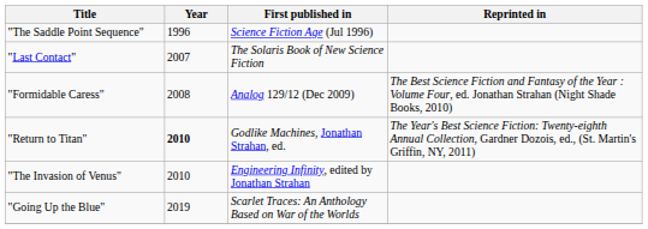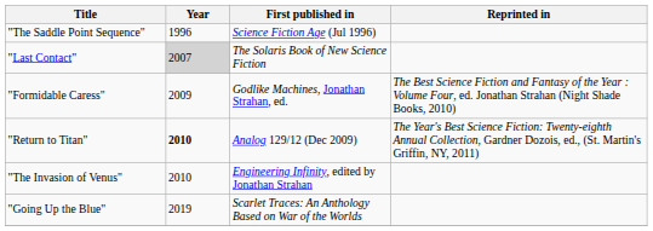"Last Contact" | Year: no background -> lightgrey background
"Formidable Caress" | Year: 2008 -> 2009
"Formidable Caress" | First published in: Analog 129/12 (Dec 2009) -> Godlike Machines, Jonathan Strahan, ed.
"Return to Titan" | First published in: Godlike Machines, Jonathan Strahan, ed. -> Analog 129/12 (Dec 2009)
